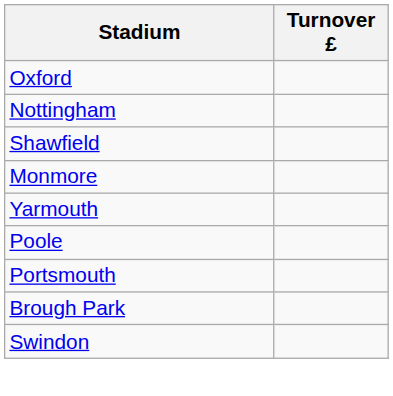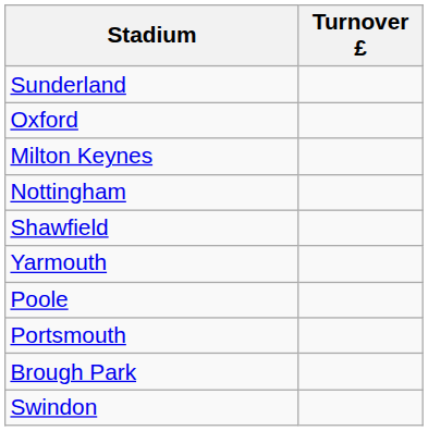+ row: Sunderland
+ row: Milton Keynes
- row: Monmore
